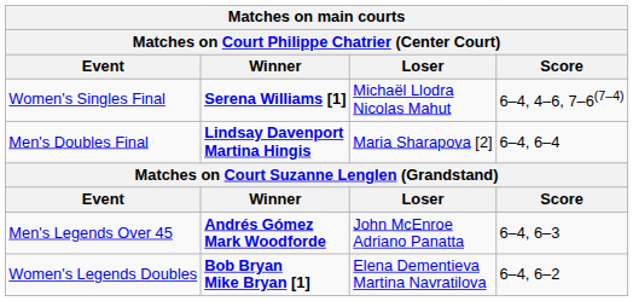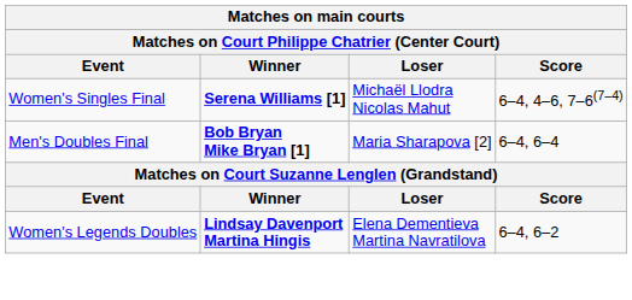Men's Doubles Final | Winner: Lindsay Davenport Martina Hingis -> Bob Bryan Mike Bryan [1]
- row: Men's Legends Over 45 | Andrés Gómez Mark Woodforde | John McEnroe Adriano Panatta | 6–4, 6–3
Women's Legends Doubles | Winner: Bob Bryan Mike Bryan [1] -> Lindsay Davenport Martina Hingis
